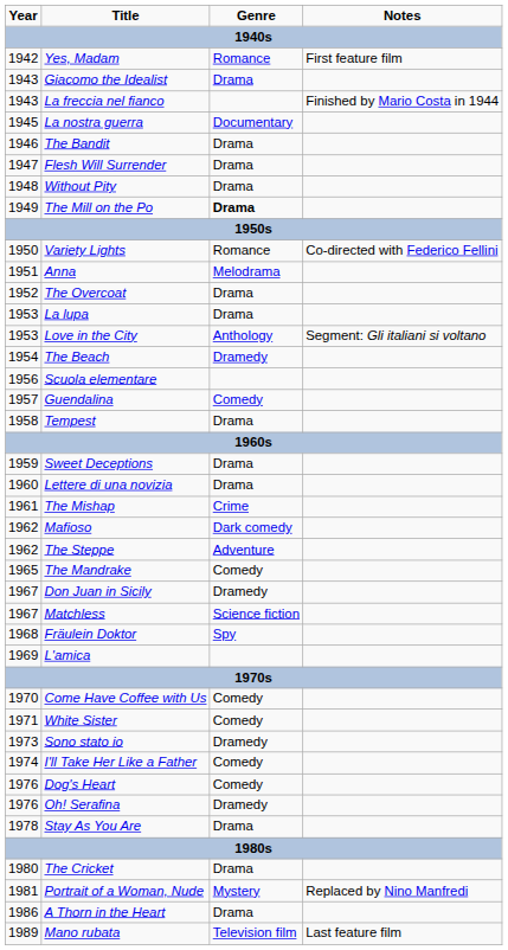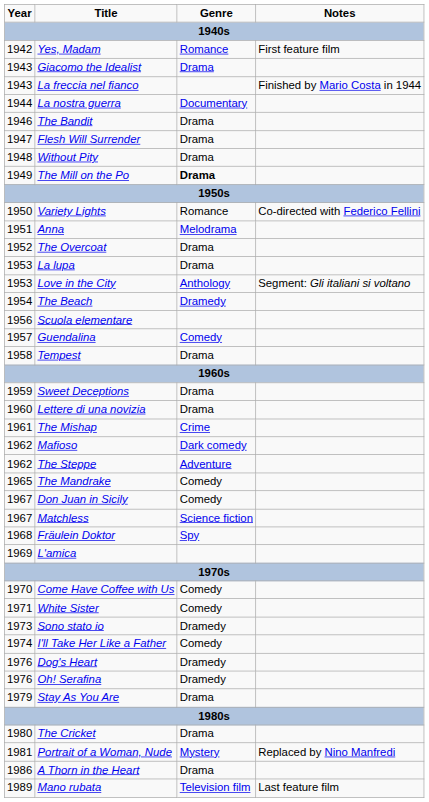La nostra guerra | Year: 1945 -> 1944
Don Juan in Sicily | Genre: Dramedy -> Comedy
Dog's Heart | Genre: Comedy -> Dramedy
Stay As You Are | Year: 1978 -> 1979
